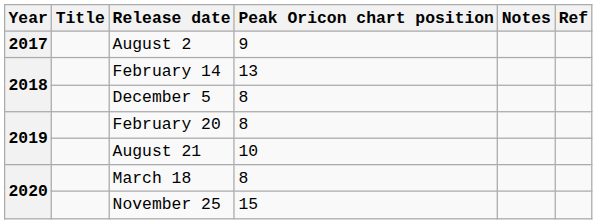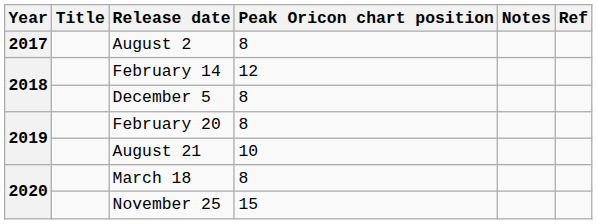August 2 | Peak Oricon chart position: 9 -> 8
February 14 | Peak Oricon chart position: 13 -> 12
